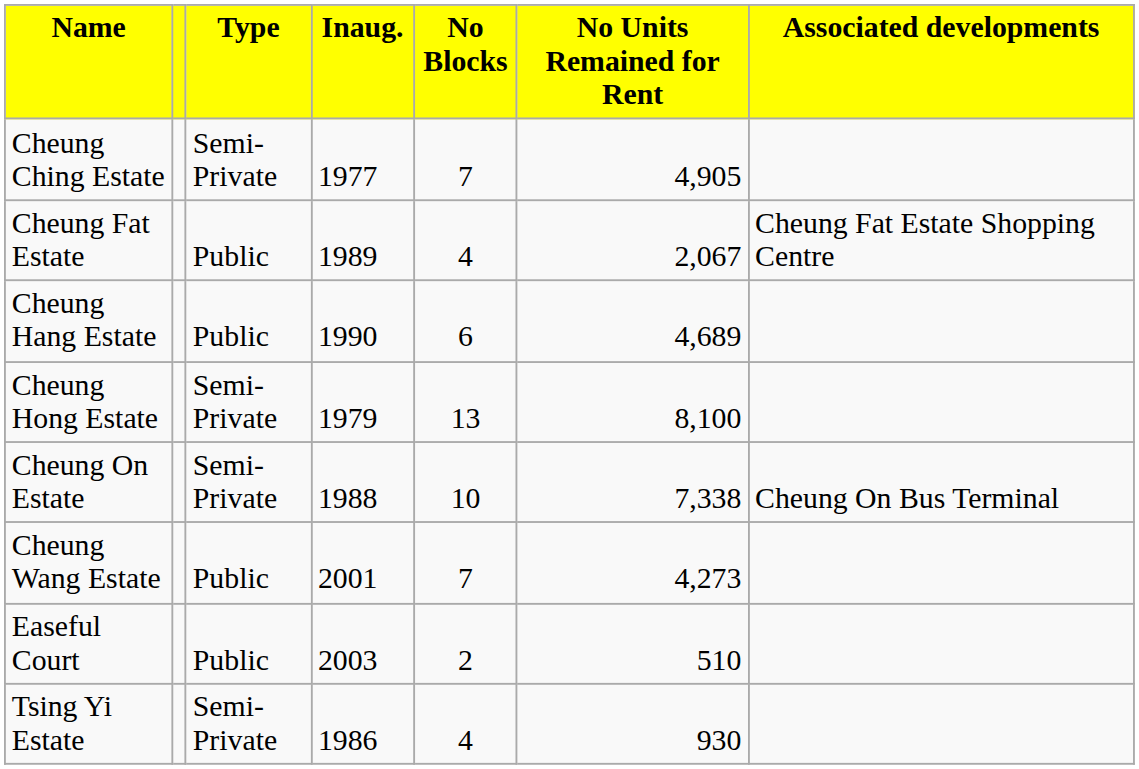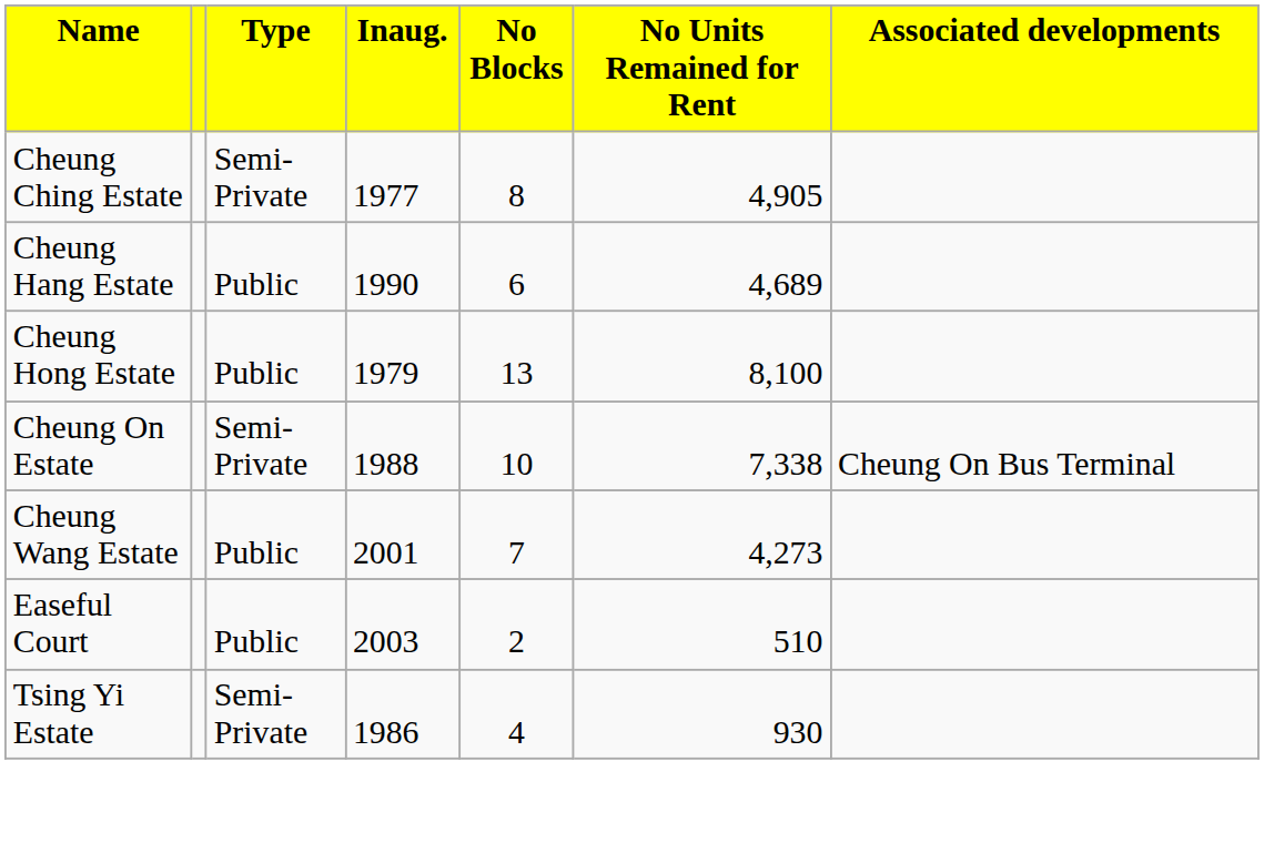Cheung Ching Estate | No Blocks: 7 -> 8
- row: Cheung Fat Estate | Public | 1989 | 4 | 2,067 | Cheung Fat Estate Shopping Centre
Cheung Hong Estate | Type: Semi-Private -> Public
